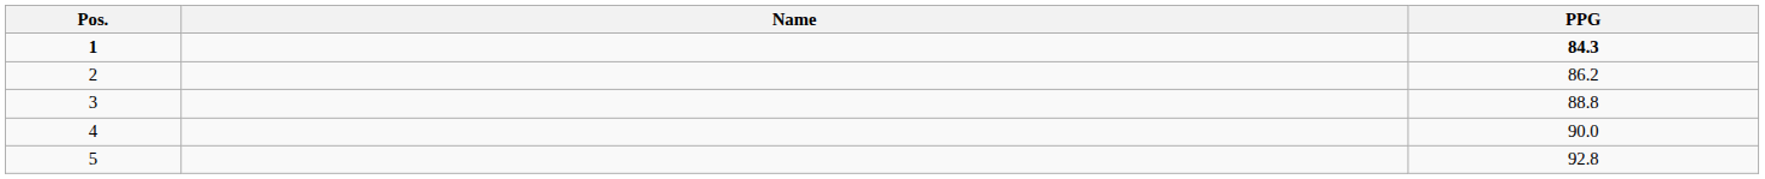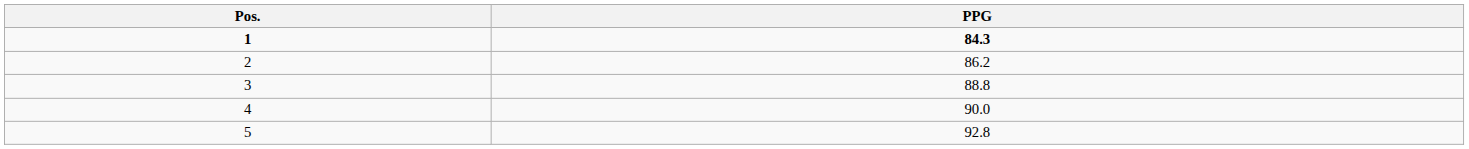- column: Name
